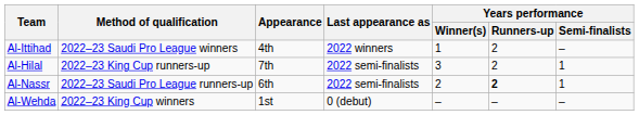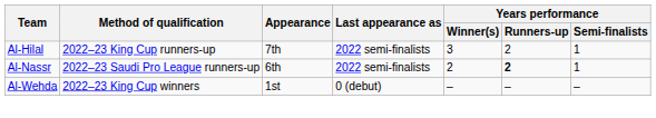- row: Al-Ittihad | 2022–23 Saudi Pro League winners | 4th | 2022 winners | 1 | 2 | –
